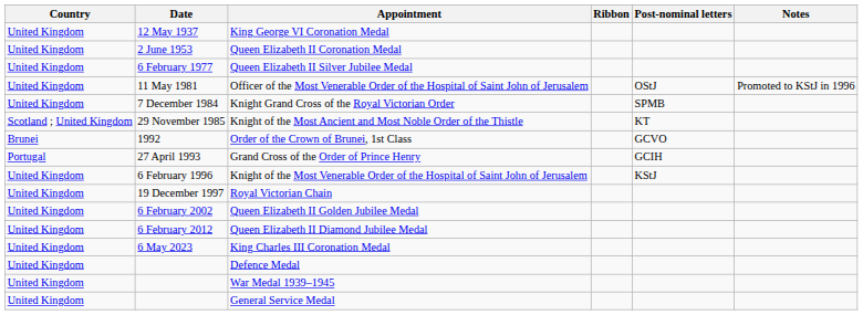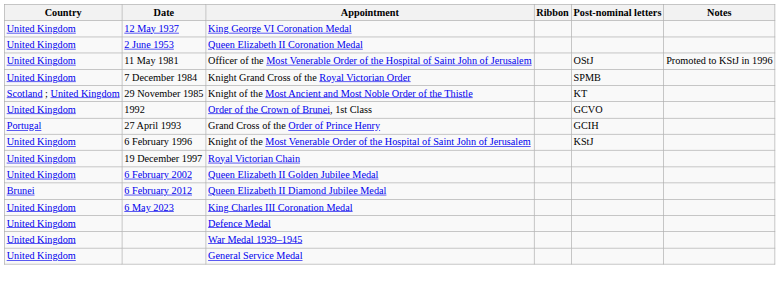- row: United Kingdom | 6 February 1977 | Queen Elizabeth II Silver Jubilee Medal
Order of the Crown of Brunei, 1st Class | Country: Brunei -> United Kingdom
Queen Elizabeth II Diamond Jubilee Medal | Country: United Kingdom -> Brunei
